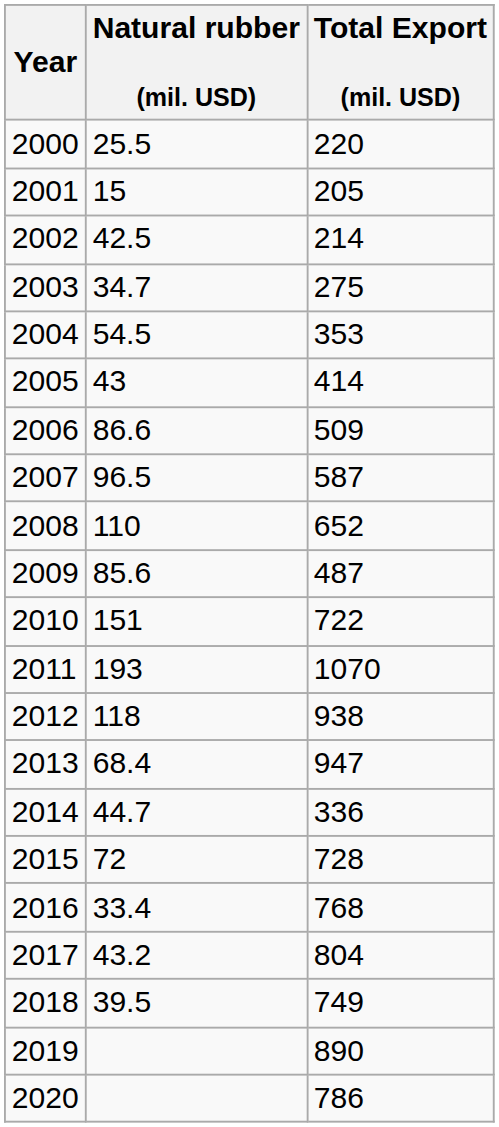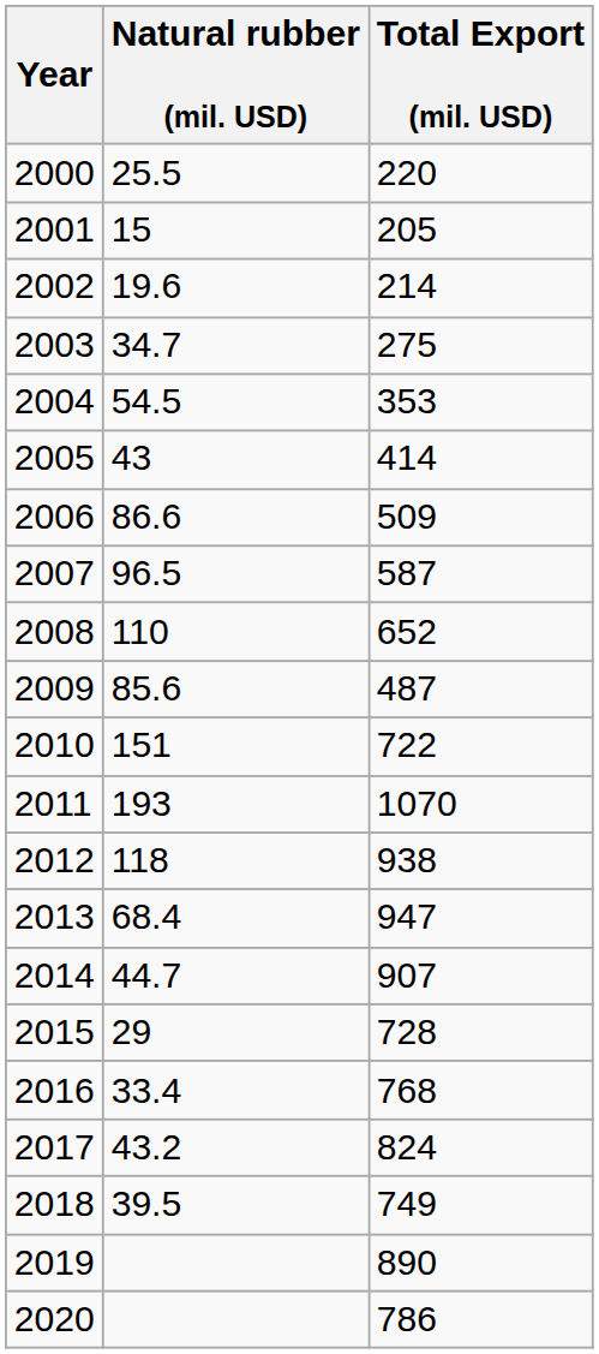2002 | Natural rubber (mil. USD): 42.5 -> 19.6
2014 | Total Export (mil. USD): 336 -> 907
2015 | Natural rubber (mil. USD): 72 -> 29
2017 | Total Export (mil. USD): 804 -> 824
